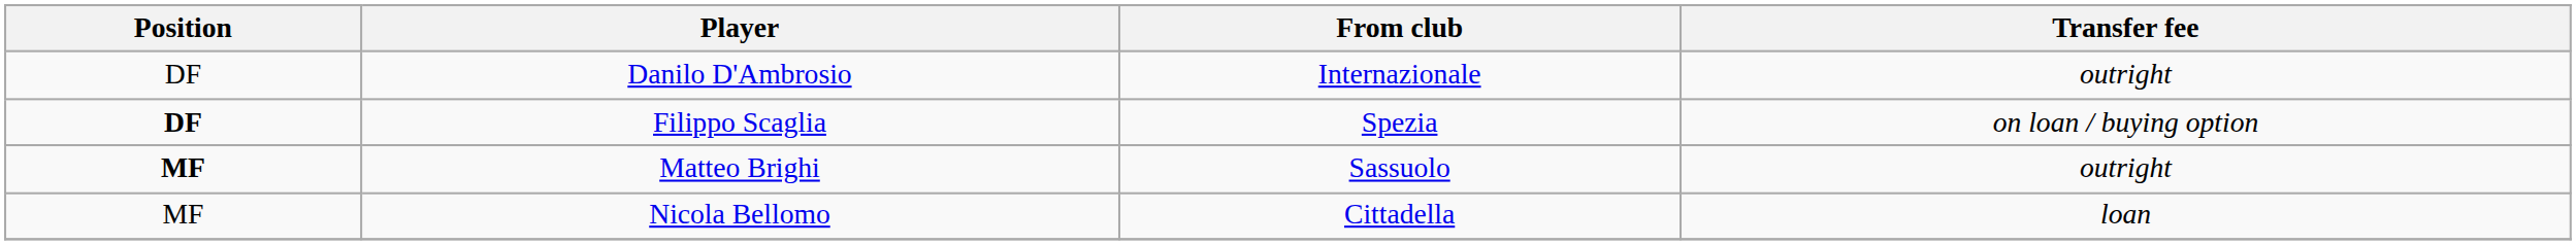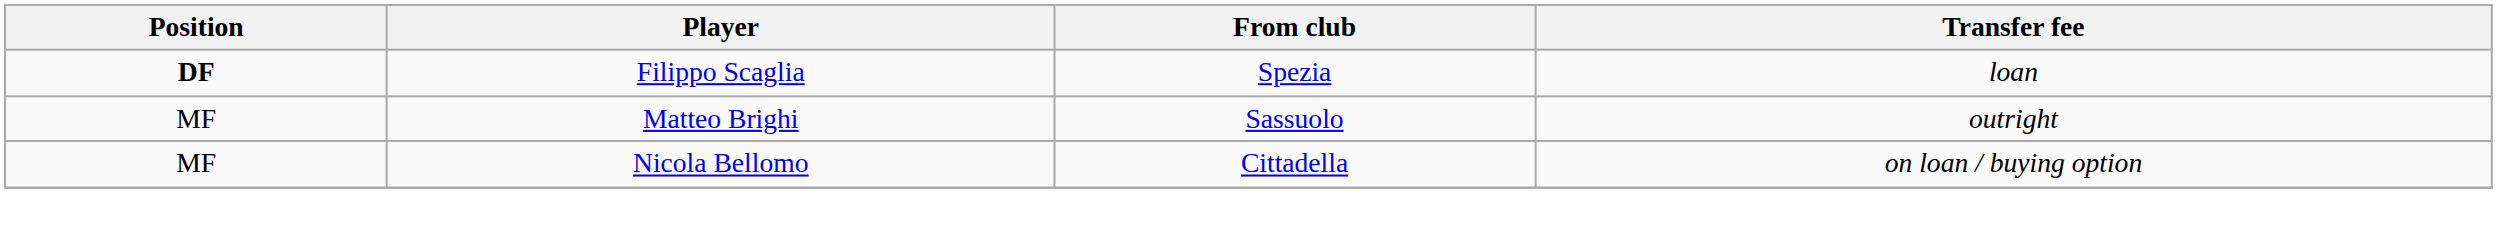- row: DF | Danilo D'Ambrosio | Internazionale | outright
Filippo Scaglia | Transfer fee: on loan / buying option -> loan
Matteo Brighi | Position: bold -> normal
Nicola Bellomo | Transfer fee: loan -> on loan / buying option
